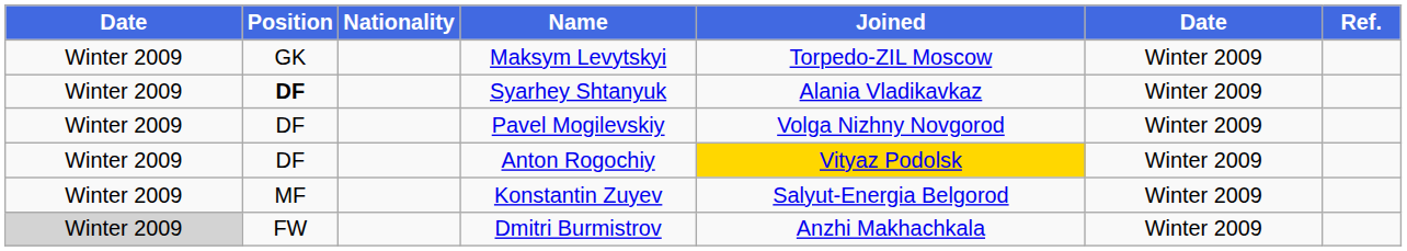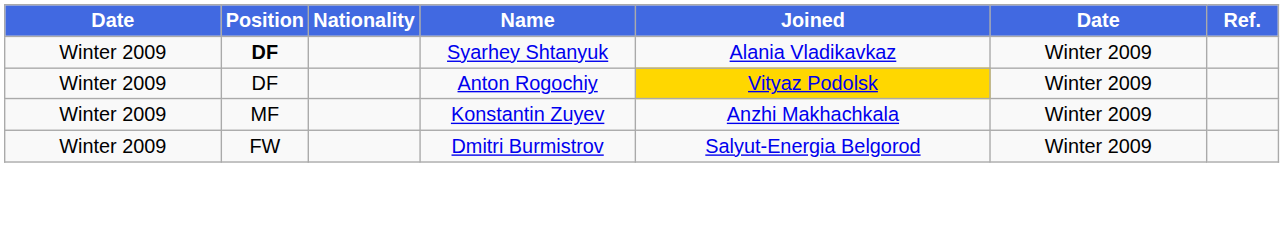- row: Winter 2009 | GK | Maksym Levytskyi | Torpedo-ZIL Moscow | Winter 2009
- row: Winter 2009 | DF | Pavel Mogilevskiy | Volga Nizhny Novgorod | Winter 2009
Konstantin Zuyev | Joined: Salyut-Energia Belgorod -> Anzhi Makhachkala
Dmitri Burmistrov | column 1: lightgrey background -> no background
Dmitri Burmistrov | Joined: Anzhi Makhachkala -> Salyut-Energia Belgorod
